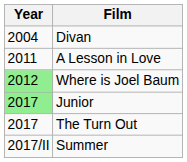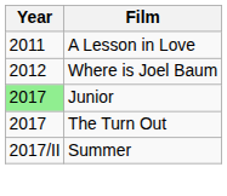- row: 2004 | Divan
Where is Joel Baum | Year: lightgreen background -> no background
